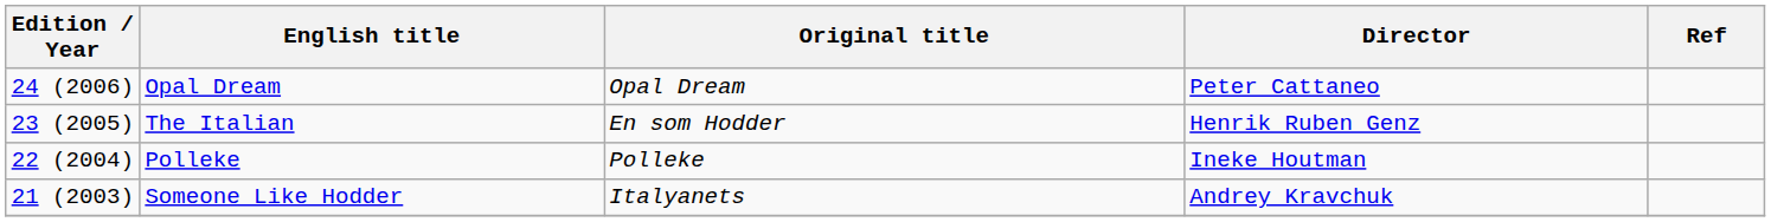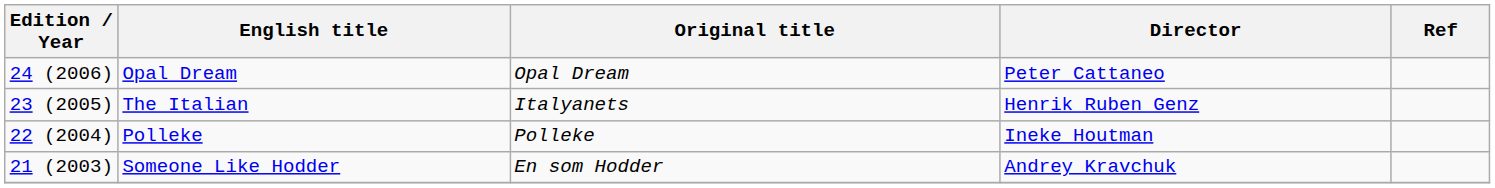The Italian | Original title: En som Hodder -> Italyanets
Someone Like Hodder | Original title: Italyanets -> En som Hodder
